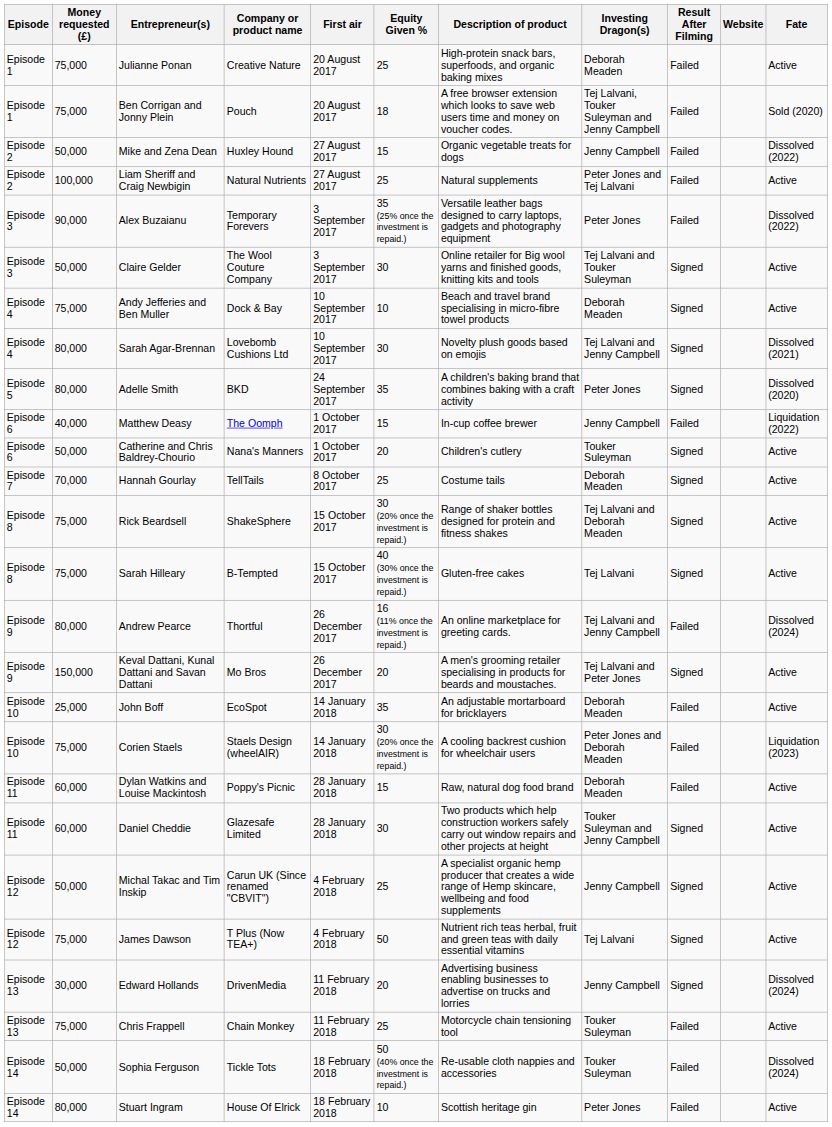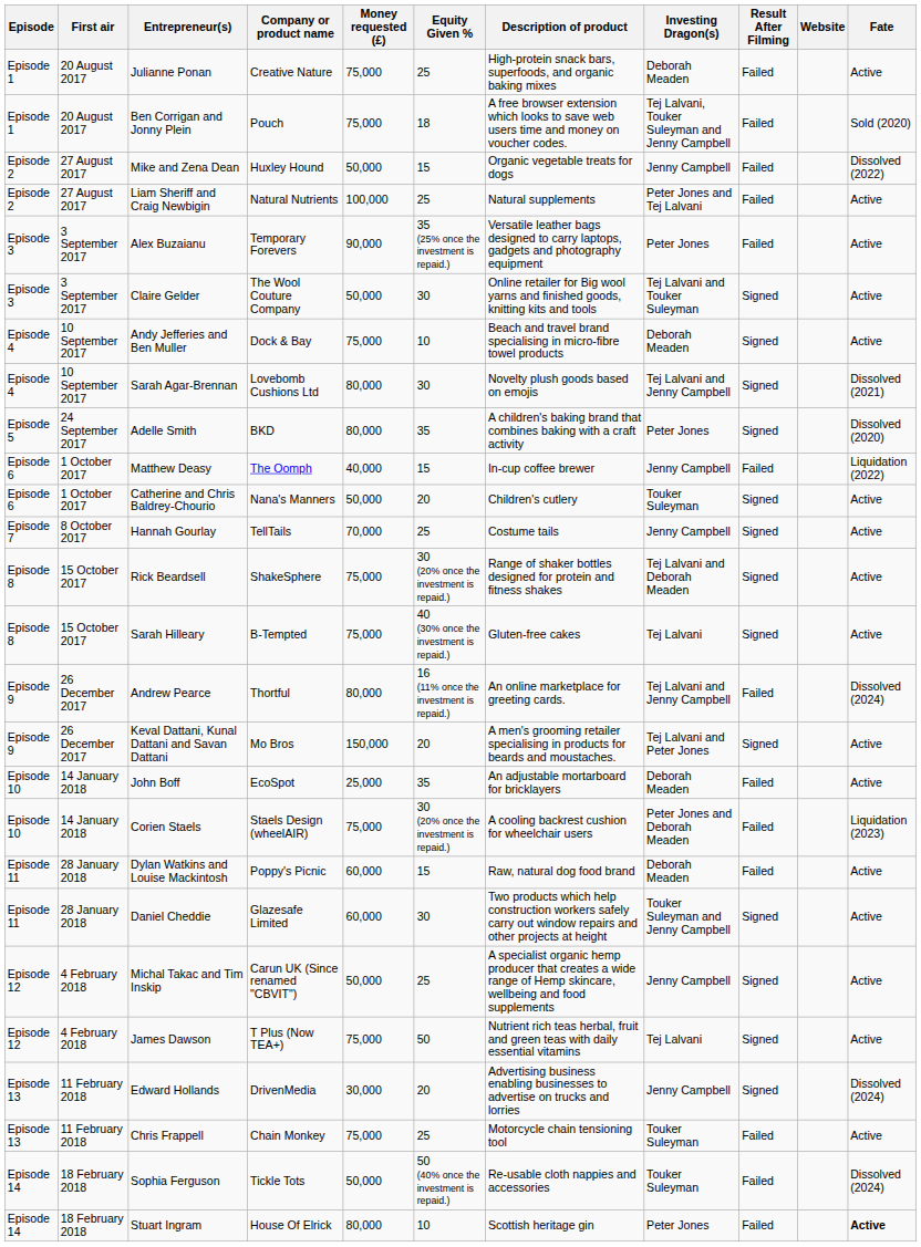columns swapped: First air <-> Money requested (£)
Alex Buzaianu | Fate: Dissolved (2022) -> Active
Hannah Gourlay | Investing Dragon(s): Deborah Meaden -> Jenny Campbell
Stuart Ingram | Fate: normal -> bold
